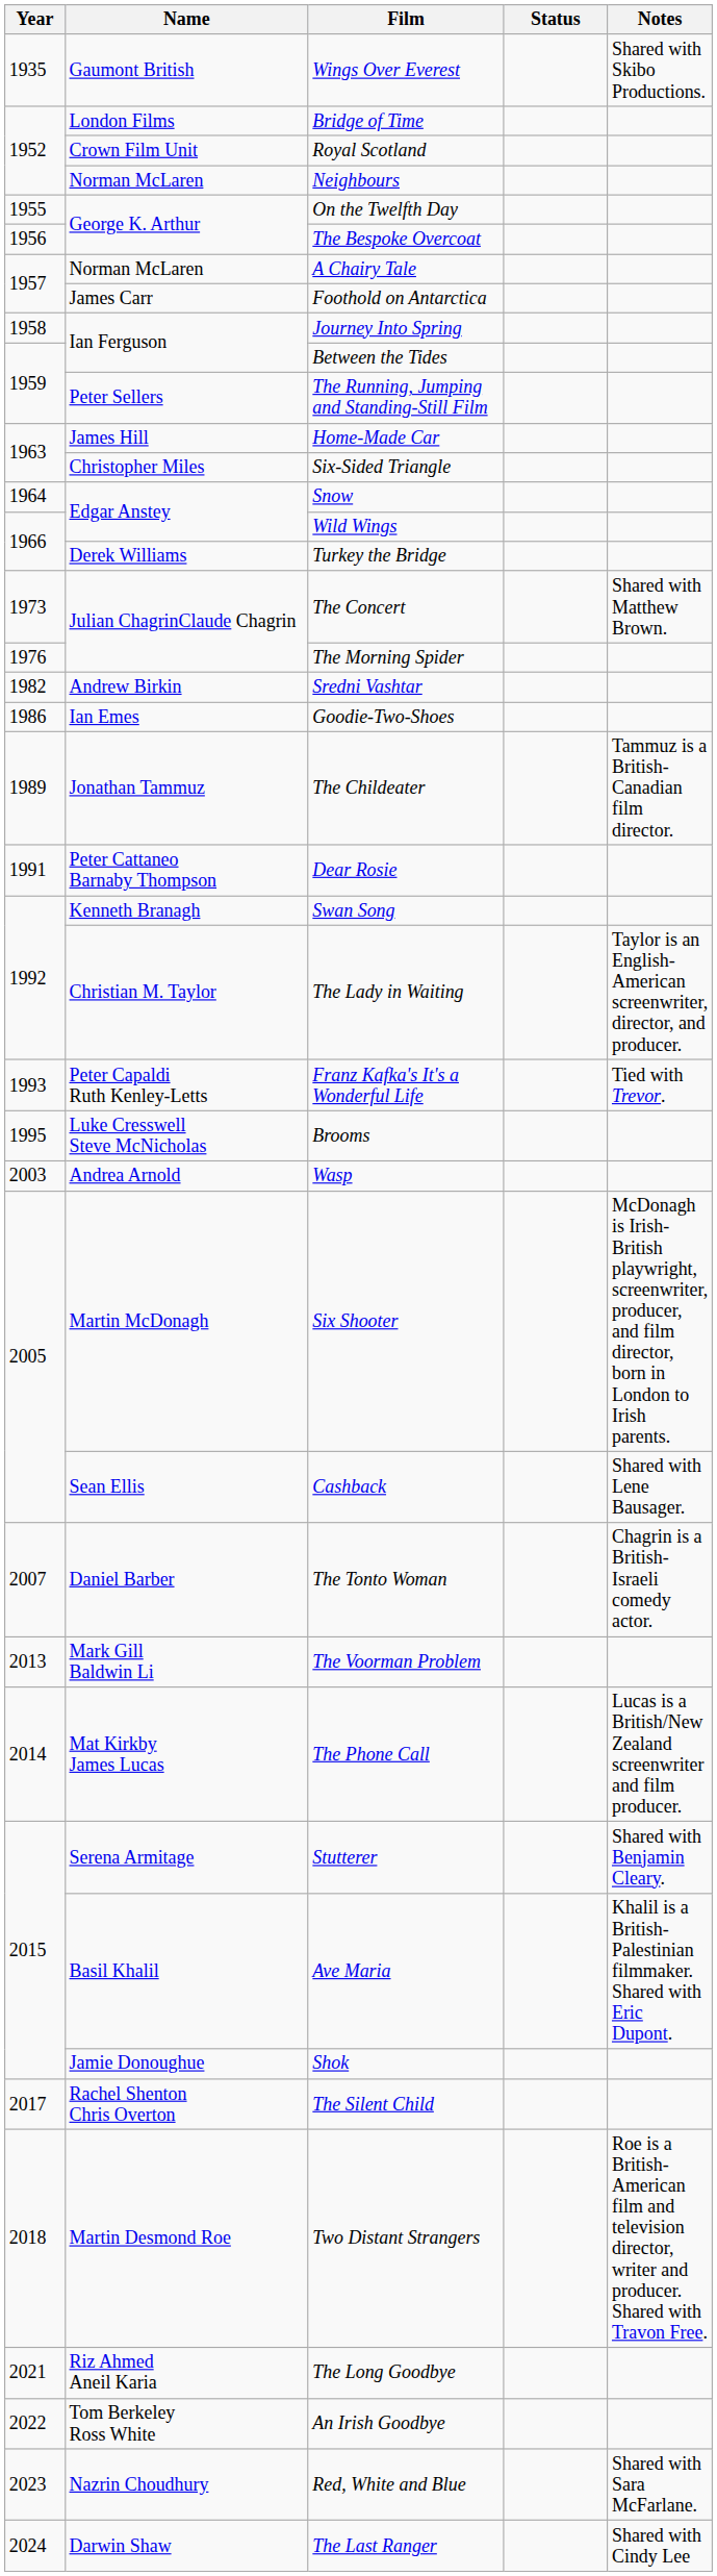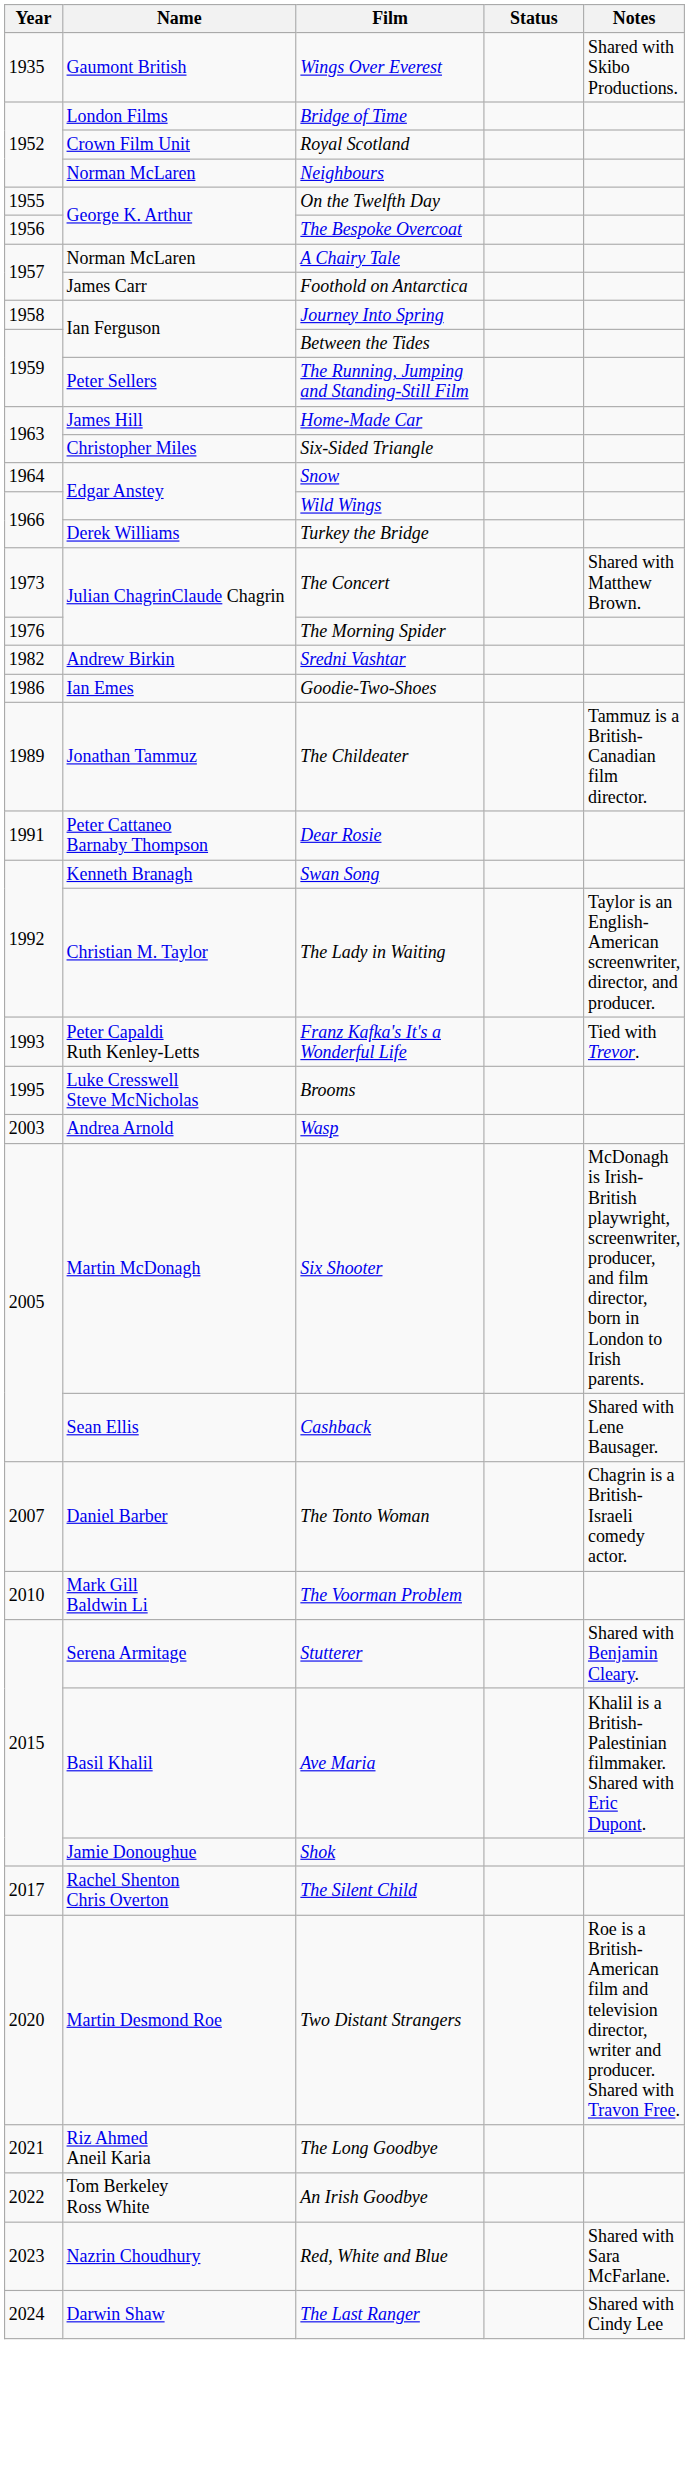The Voorman Problem | Year: 2013 -> 2010
- row: 2014 | Mat Kirkby James Lucas | The Phone Call | Lucas is a British/New Zealand screenwriter and film producer.
Two Distant Strangers | Year: 2018 -> 2020
